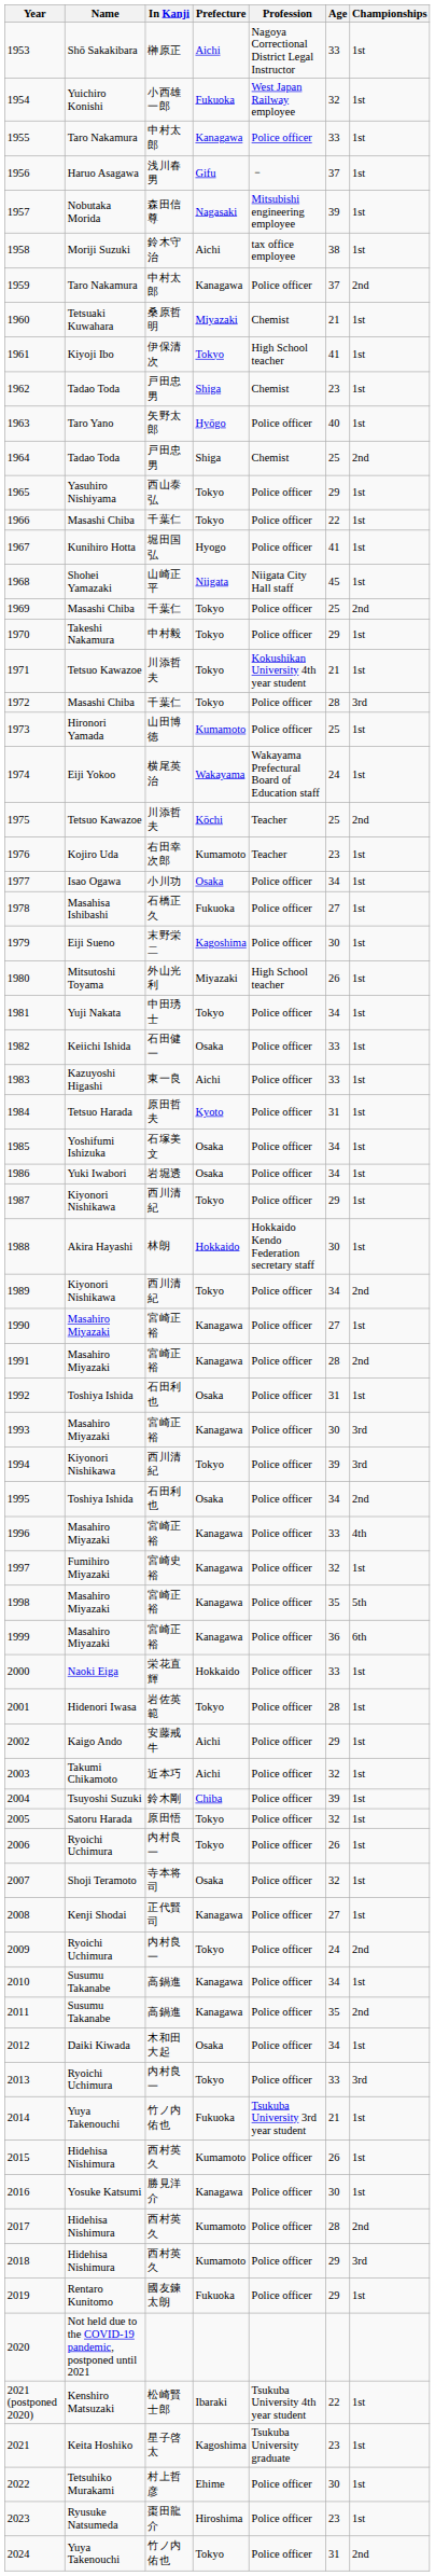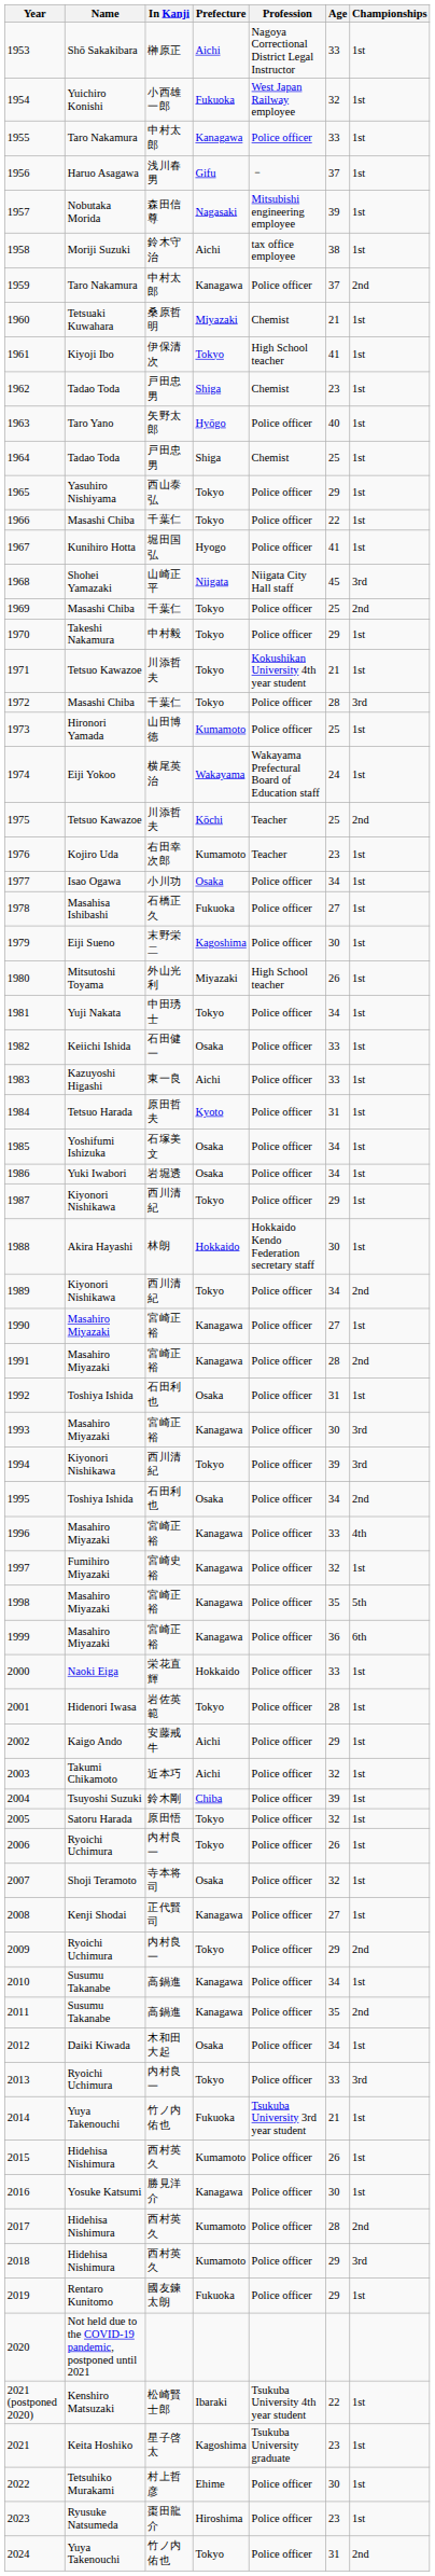1964 | Championships: 2nd -> 1st
1968 | Championships: 1st -> 3rd
2009 | Age: 24 -> 29
